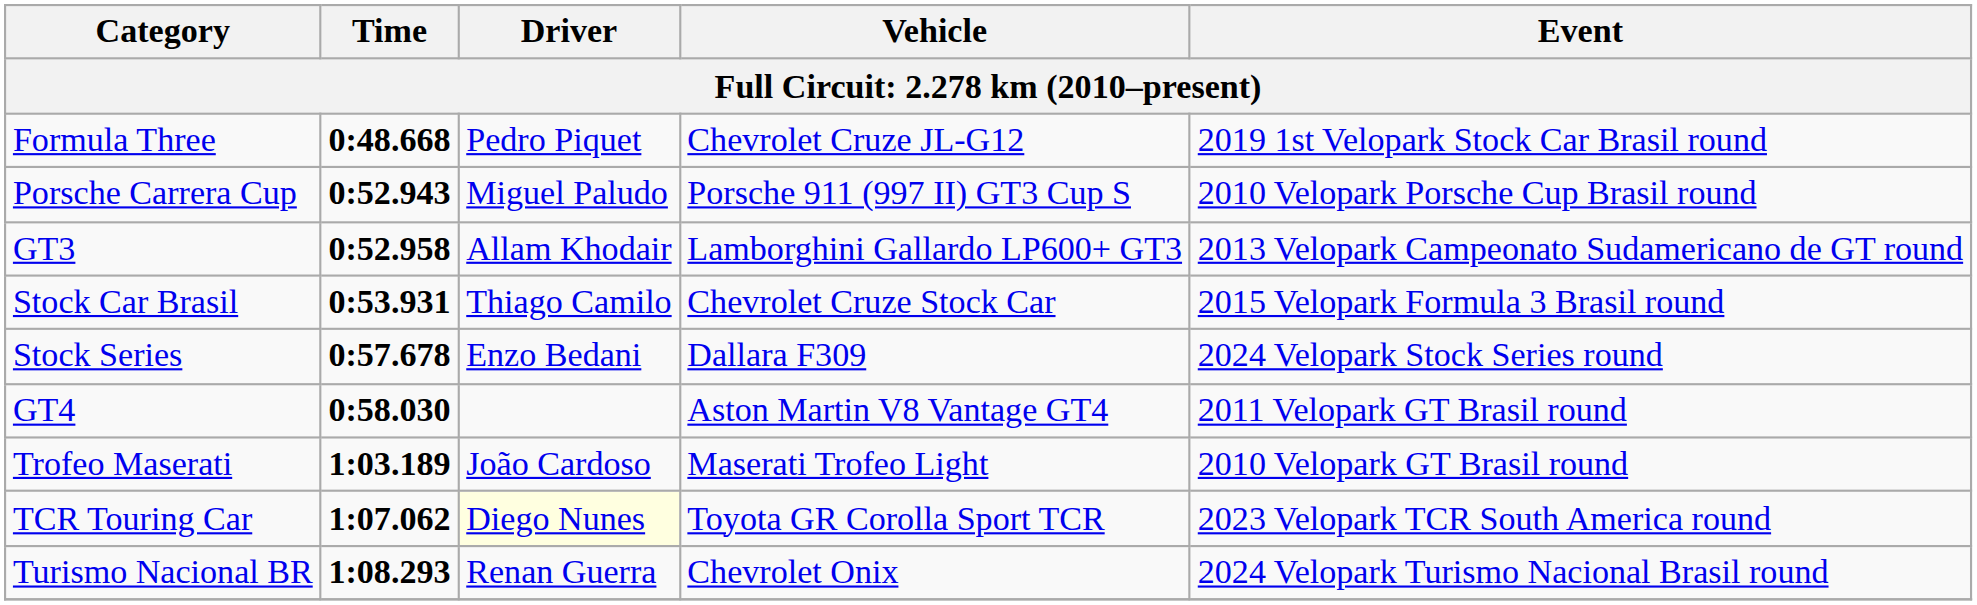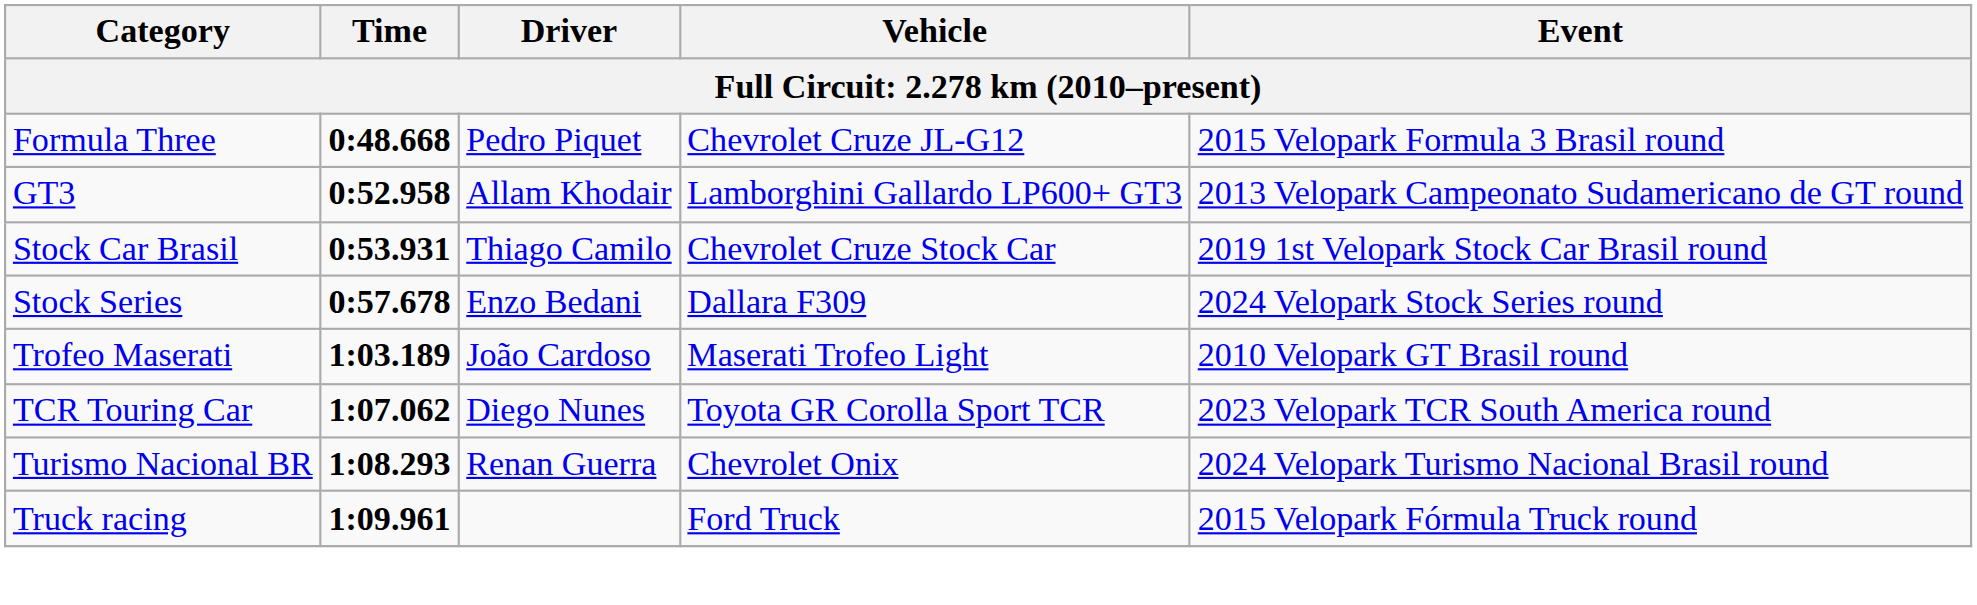Formula Three | Event: 2019 1st Velopark Stock Car Brasil round -> 2015 Velopark Formula 3 Brasil round
- row: Porsche Carrera Cup | 0:52.943 | Miguel Paludo | Porsche 911 (997 II) GT3 Cup S | 2010 Velopark Porsche Cup Brasil round
Stock Car Brasil | Event: 2015 Velopark Formula 3 Brasil round -> 2019 1st Velopark Stock Car Brasil round
- row: GT4 | 0:58.030 | Aston Martin V8 Vantage GT4 | 2011 Velopark GT Brasil round
TCR Touring Car | Driver: lightyellow background -> no background
+ row: Truck racing | 1:09.961 | Ford Truck | 2015 Velopark Fórmula Truck round
